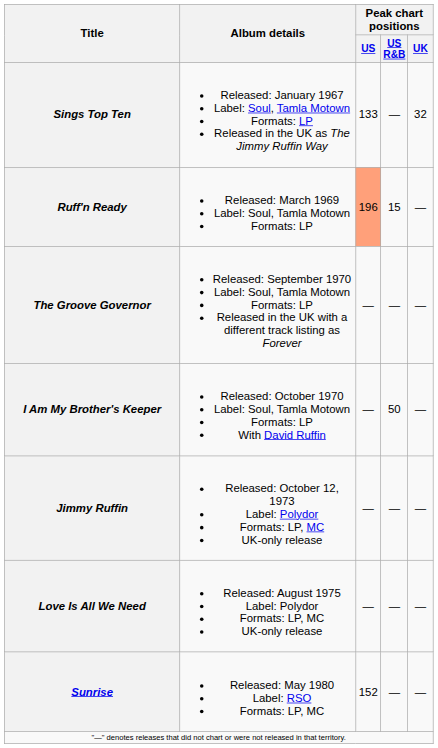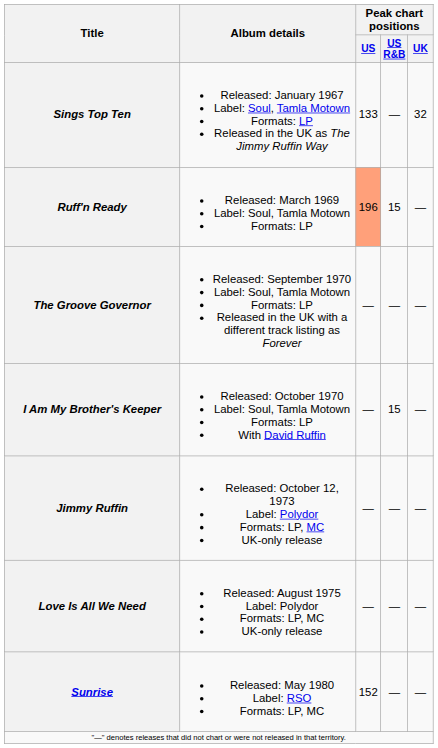I Am My Brother's Keeper | Peak chart positions / US R&B: 50 -> 15
